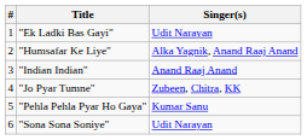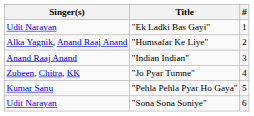columns swapped: # <-> Singer(s)
